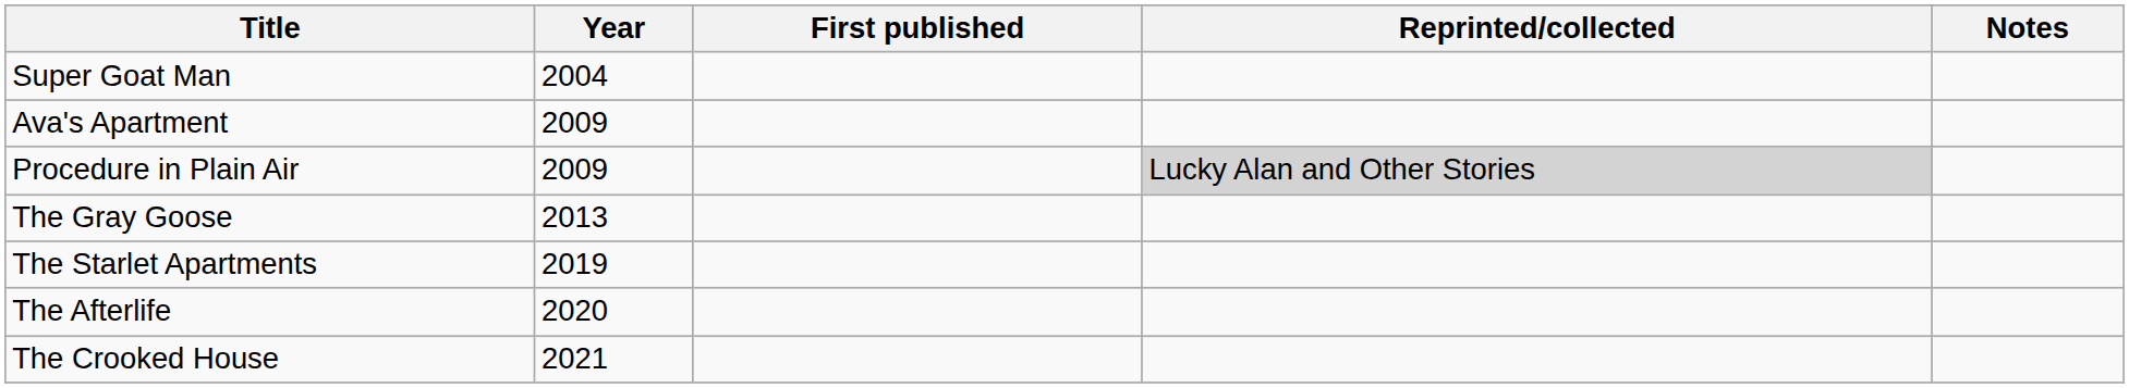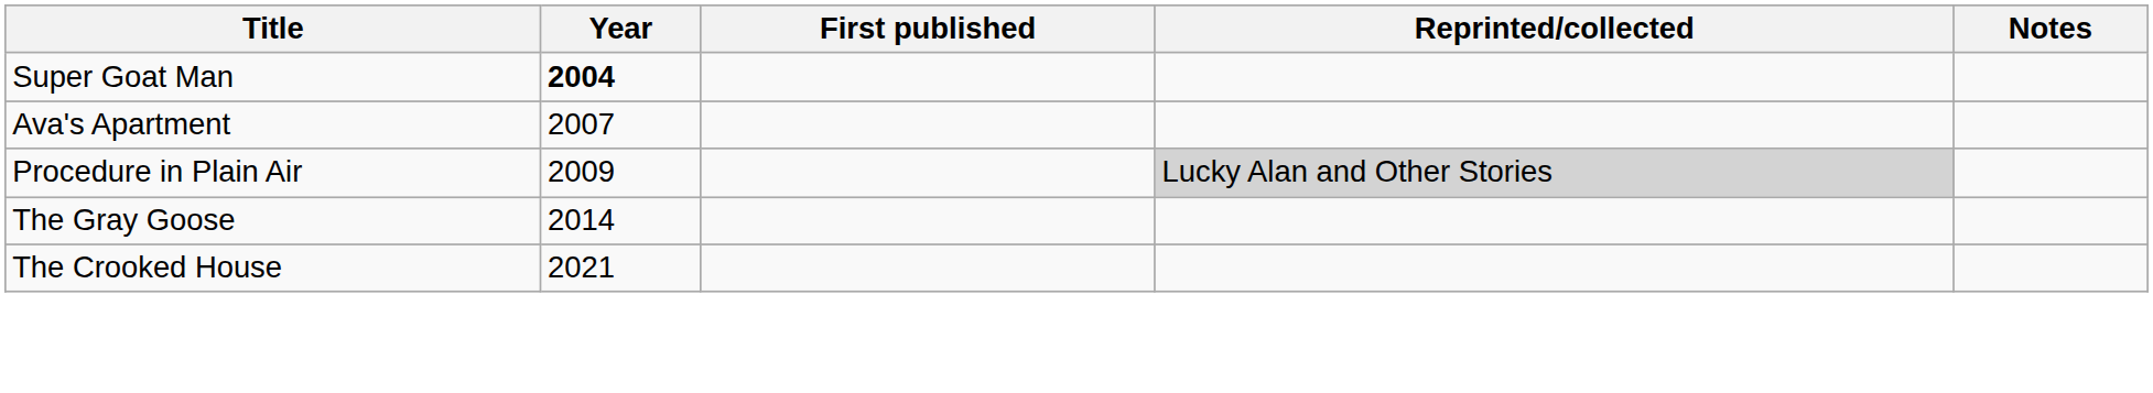Super Goat Man | Year: normal -> bold
Ava's Apartment | Year: 2009 -> 2007
The Gray Goose | Year: 2013 -> 2014
- row: The Starlet Apartments | 2019
- row: The Afterlife | 2020
